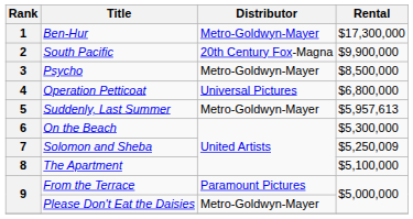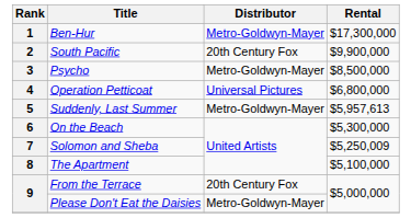2 | Distributor: 20th Century Fox-Magna -> 20th Century Fox
9 / From the Terrace | Distributor: Paramount Pictures -> 20th Century Fox
